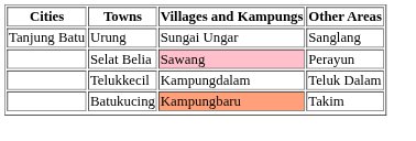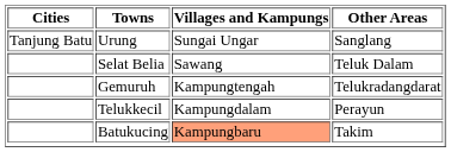Selat Belia | Villages and Kampungs: pink background -> no background
Selat Belia | Other Areas: Perayun -> Teluk Dalam
+ row: Gemuruh | Kampungtengah | Telukradangdarat
Telukkecil | Other Areas: Teluk Dalam -> Perayun
